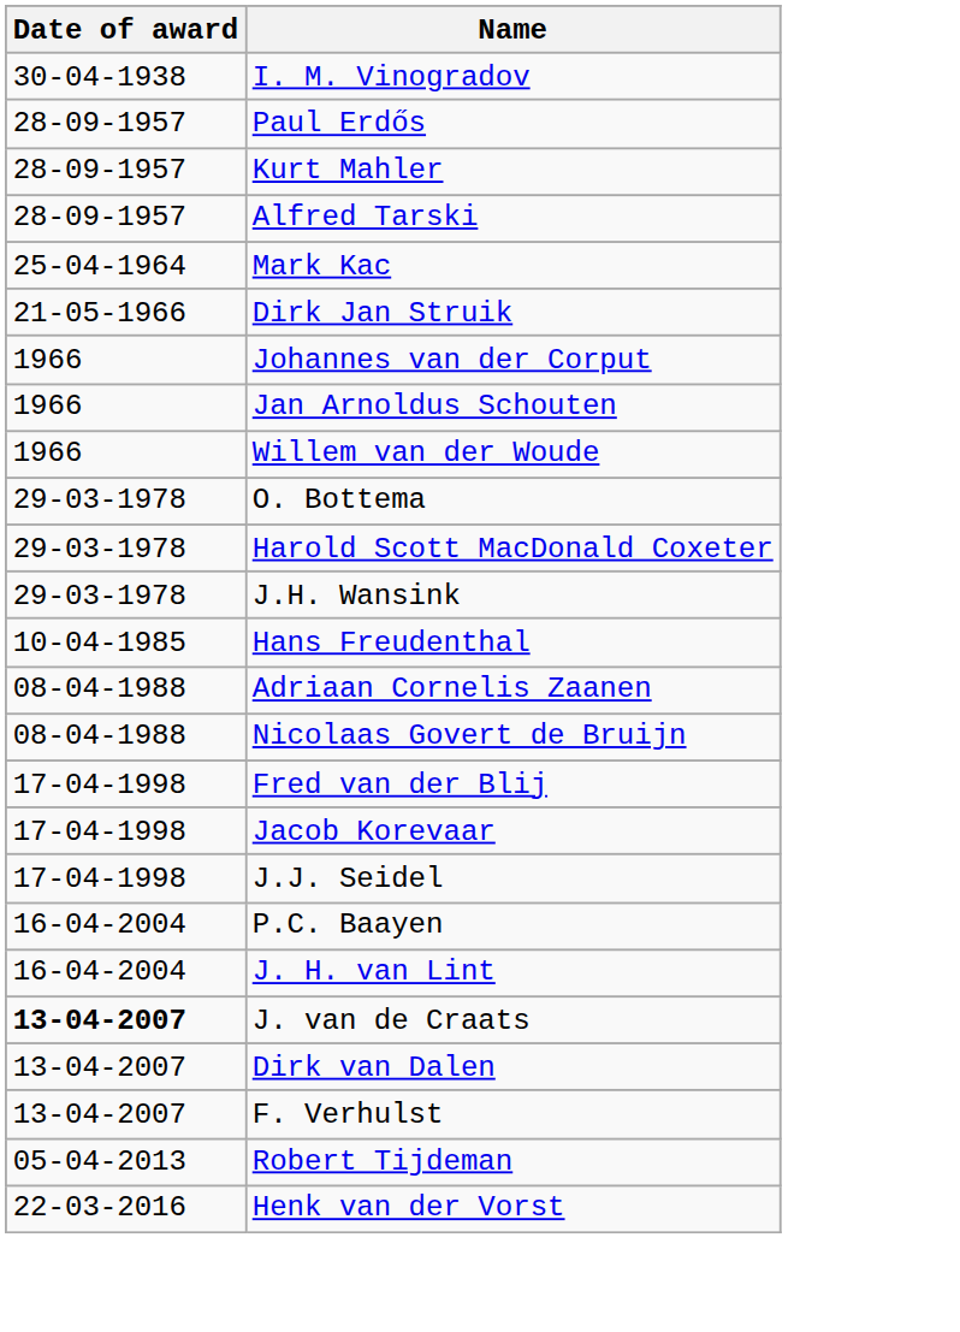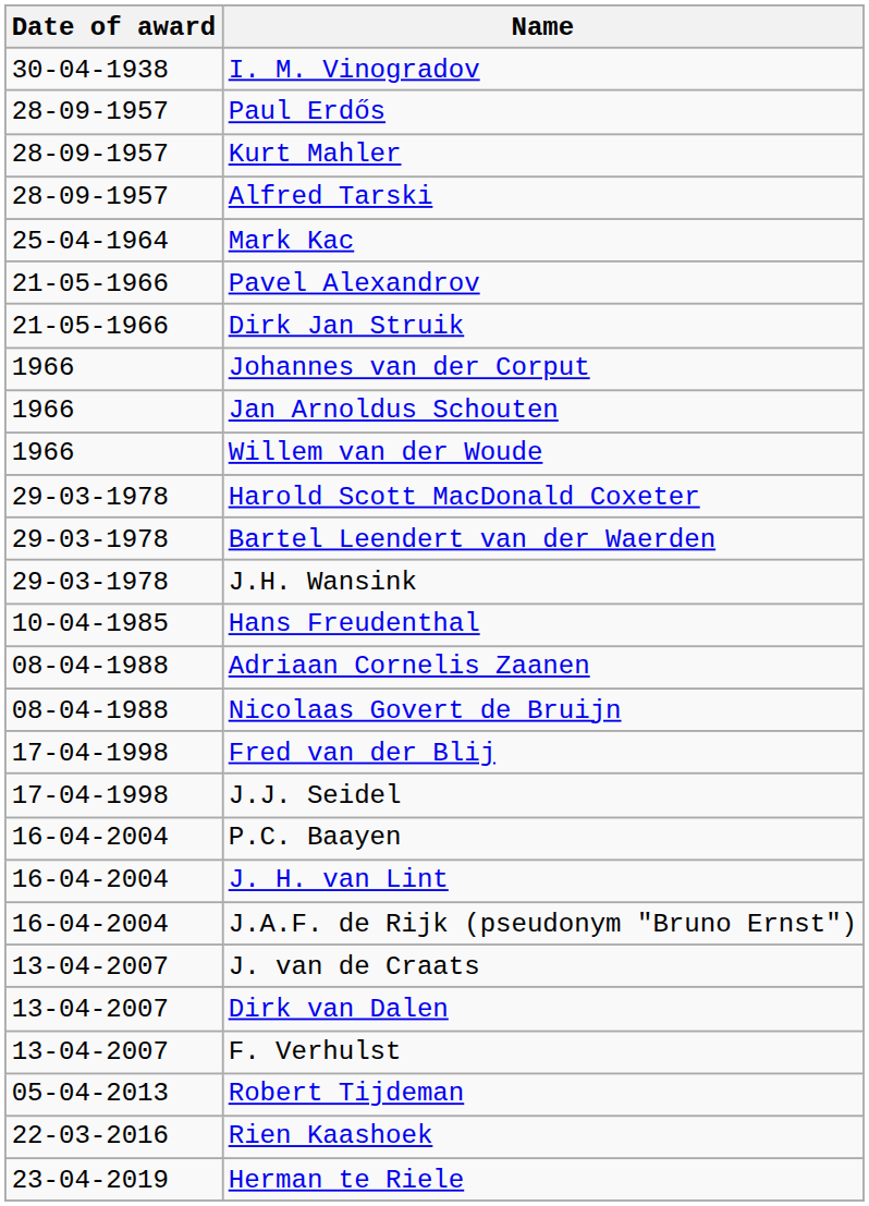+ row: 21-05-1966 | Pavel Alexandrov
- row: 29-03-1978 | O. Bottema
+ row: 29-03-1978 | Bartel Leendert van der Waerden
- row: 17-04-1998 | Jacob Korevaar
+ row: 16-04-2004 | J.A.F. de Rijk (pseudonym "Bruno Ernst")
J. van de Craats | Date of award: bold -> normal
+ row: 22-03-2016 | Rien Kaashoek
- row: 22-03-2016 | Henk van der Vorst
+ row: 23-04-2019 | Herman te Riele
